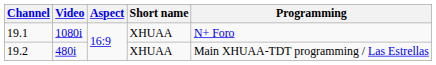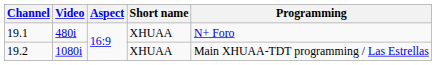19.1 | Video: 1080i -> 480i
19.2 | Video: 480i -> 1080i
